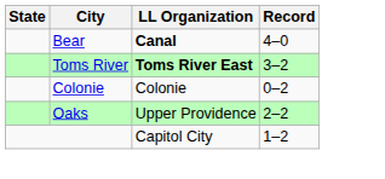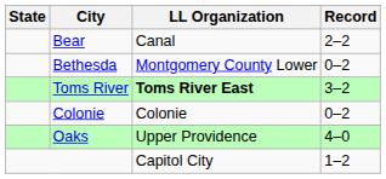Bear | LL Organization: bold -> normal
Bear | Record: 4–0 -> 2–2
+ row: Bethesda | Montgomery County Lower | 0–2
Oaks | Record: 2–2 -> 4–0
